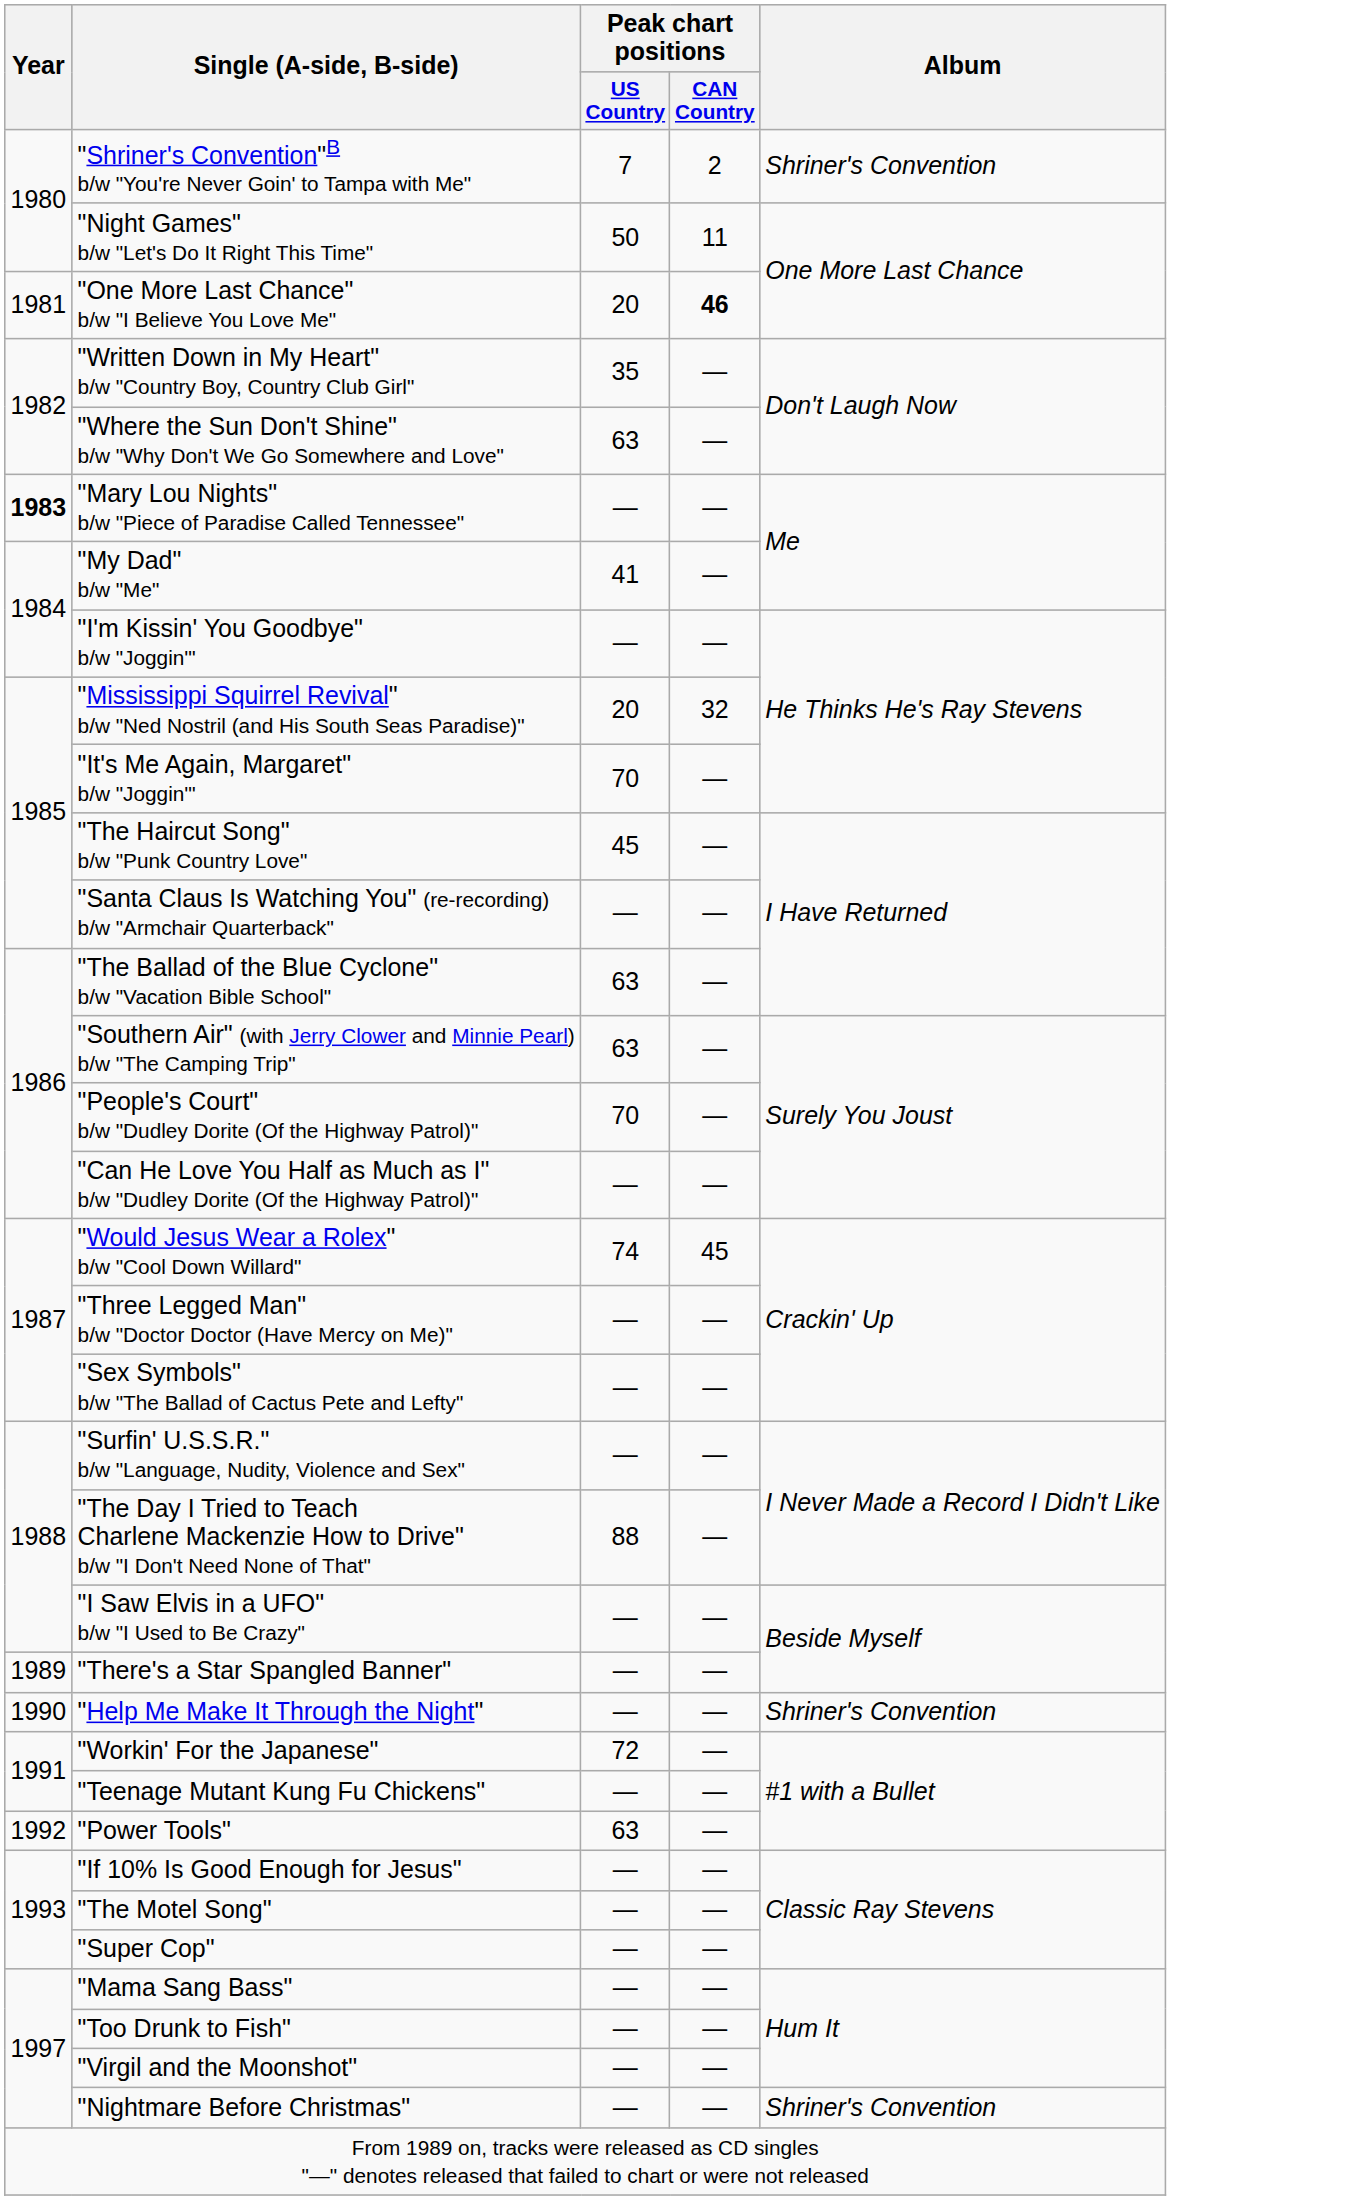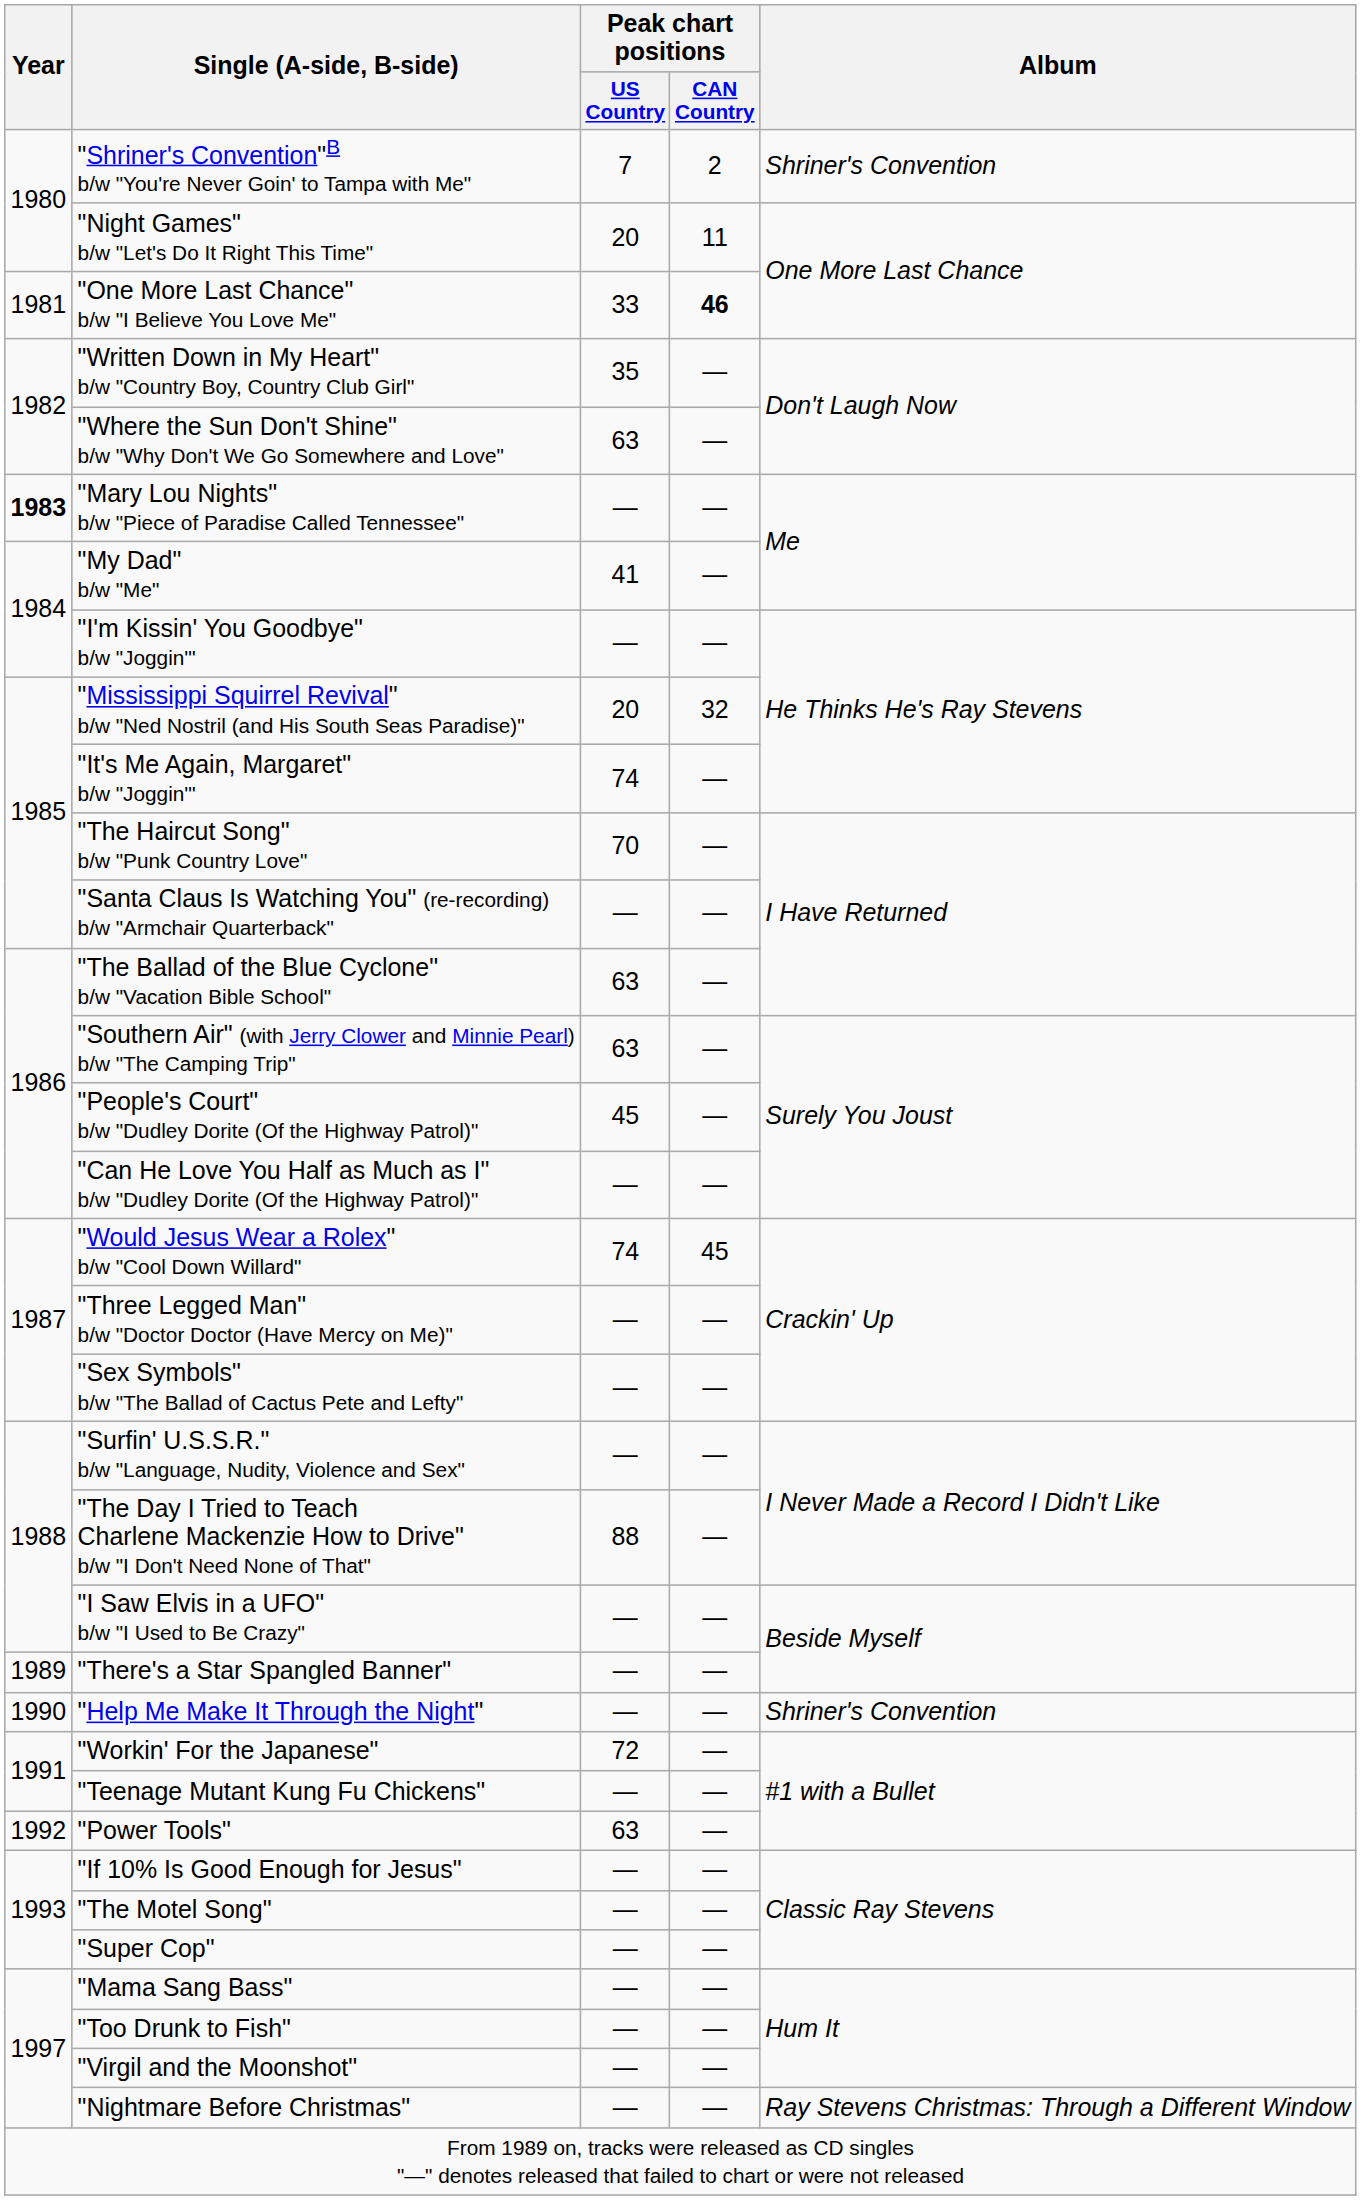"Night Games" b/w "Let's Do It Right This Time" | Peak chart positions / US Country: 50 -> 20
"One More Last Chance" b/w "I Believe You Love Me" | Peak chart positions / US Country: 20 -> 33
"It's Me Again, Margaret" b/w "Joggin'" | Peak chart positions / US Country: 70 -> 74
"The Haircut Song" b/w "Punk Country Love" | Peak chart positions / US Country: 45 -> 70
"People's Court" b/w "Dudley Dorite (Of the Highway Patrol)" | Peak chart positions / US Country: 70 -> 45
"Nightmare Before Christmas" | Album: Shriner's Convention -> Ray Stevens Christmas: Through a Different Window
